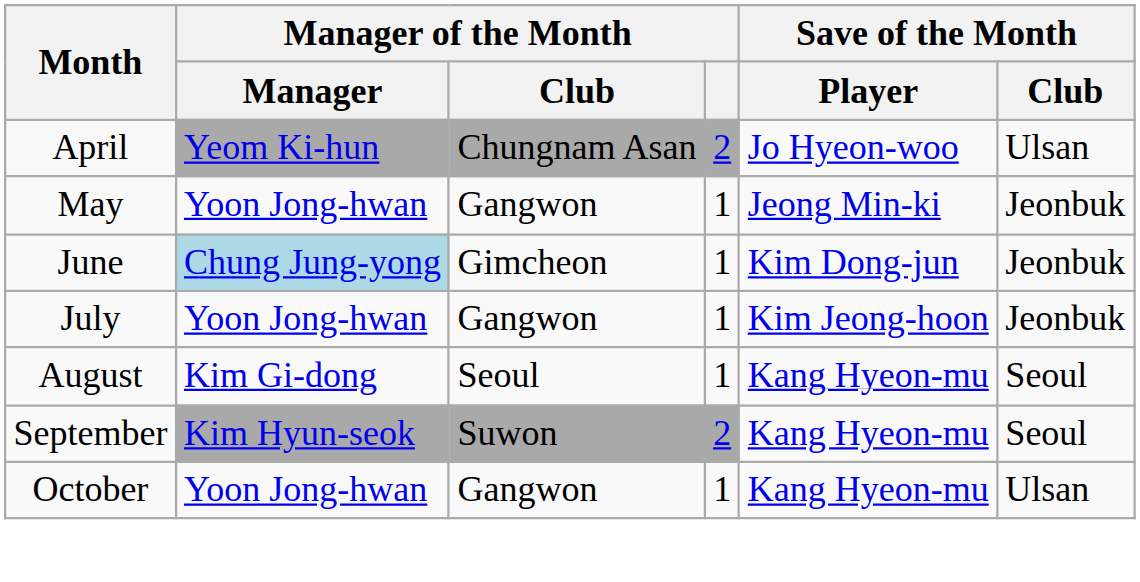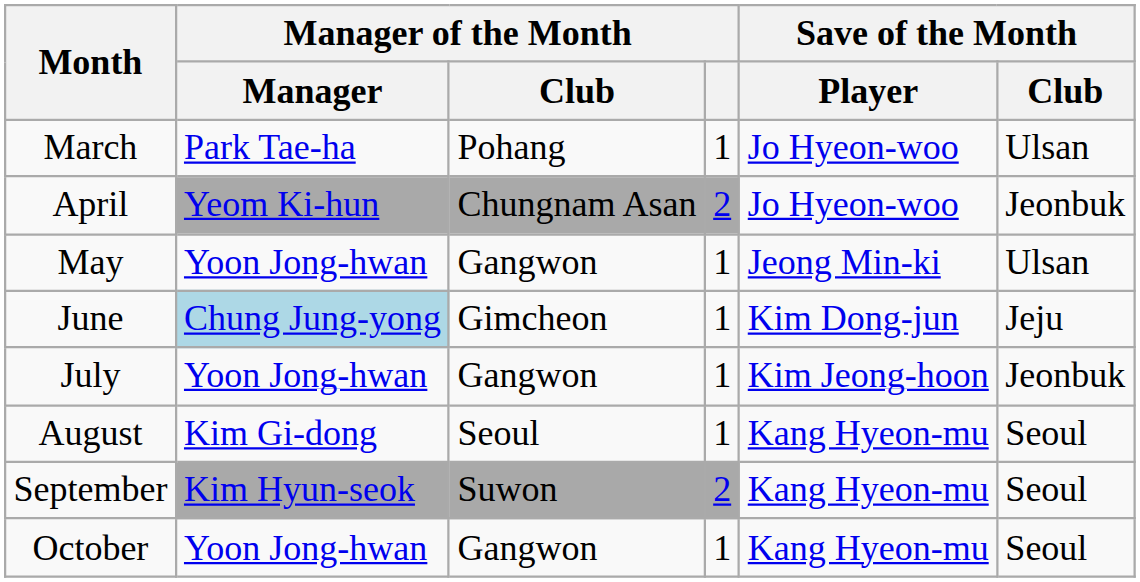+ row: March | Park Tae-ha | Pohang | 1 | Jo Hyeon-woo | Ulsan
April | Save of the Month / Club: Ulsan -> Jeonbuk
May | Save of the Month / Club: Jeonbuk -> Ulsan
June | Save of the Month / Club: Jeonbuk -> Jeju
October | Save of the Month / Club: Ulsan -> Seoul
